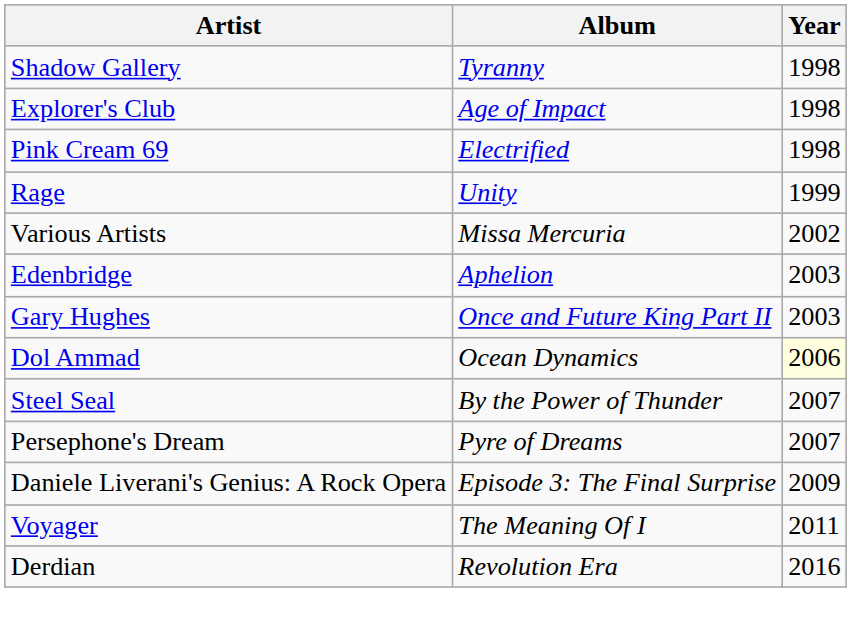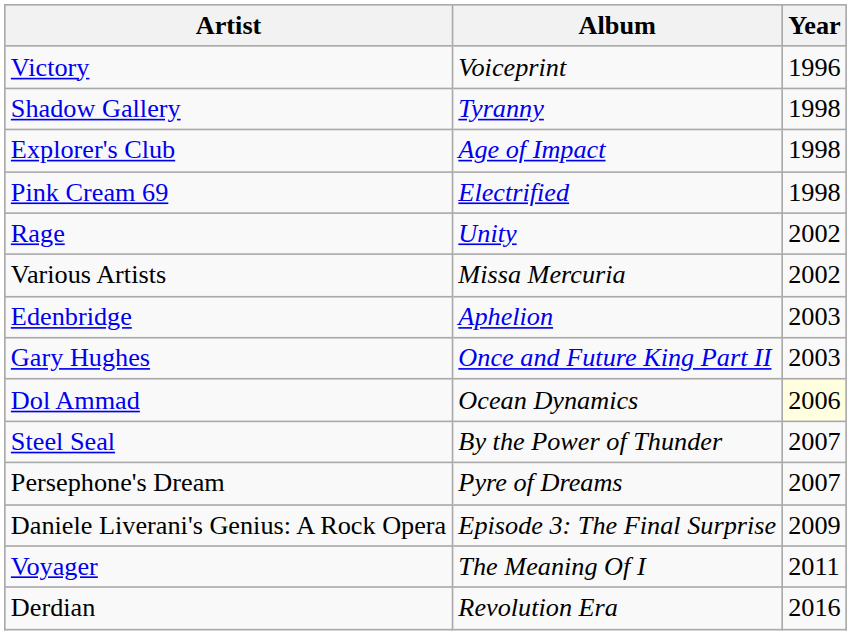+ row: Victory | Voiceprint | 1996
Rage | Year: 1999 -> 2002
